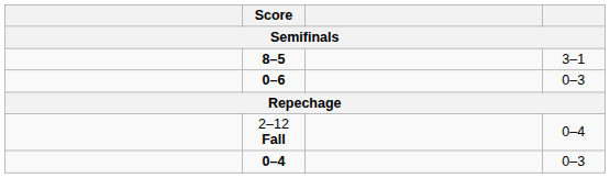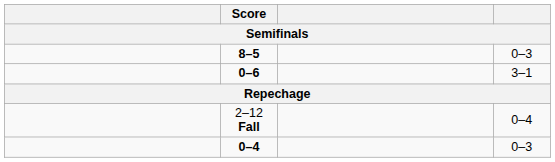8–5 | column 4: 3–1 -> 0–3
0–6 | column 4: 0–3 -> 3–1
